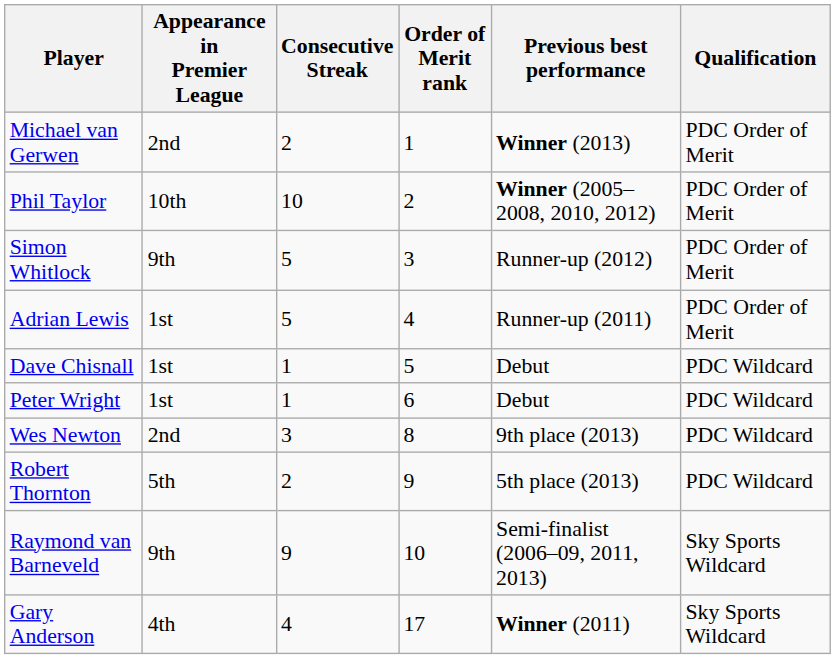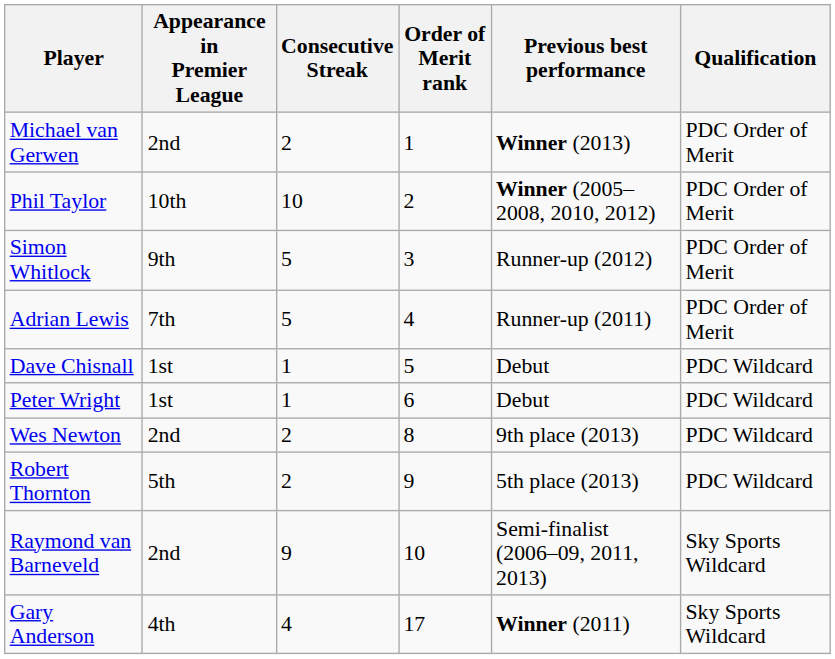Adrian Lewis | Appearance in Premier League: 1st -> 7th
Wes Newton | Consecutive Streak: 3 -> 2
Raymond van Barneveld | Appearance in Premier League: 9th -> 2nd
